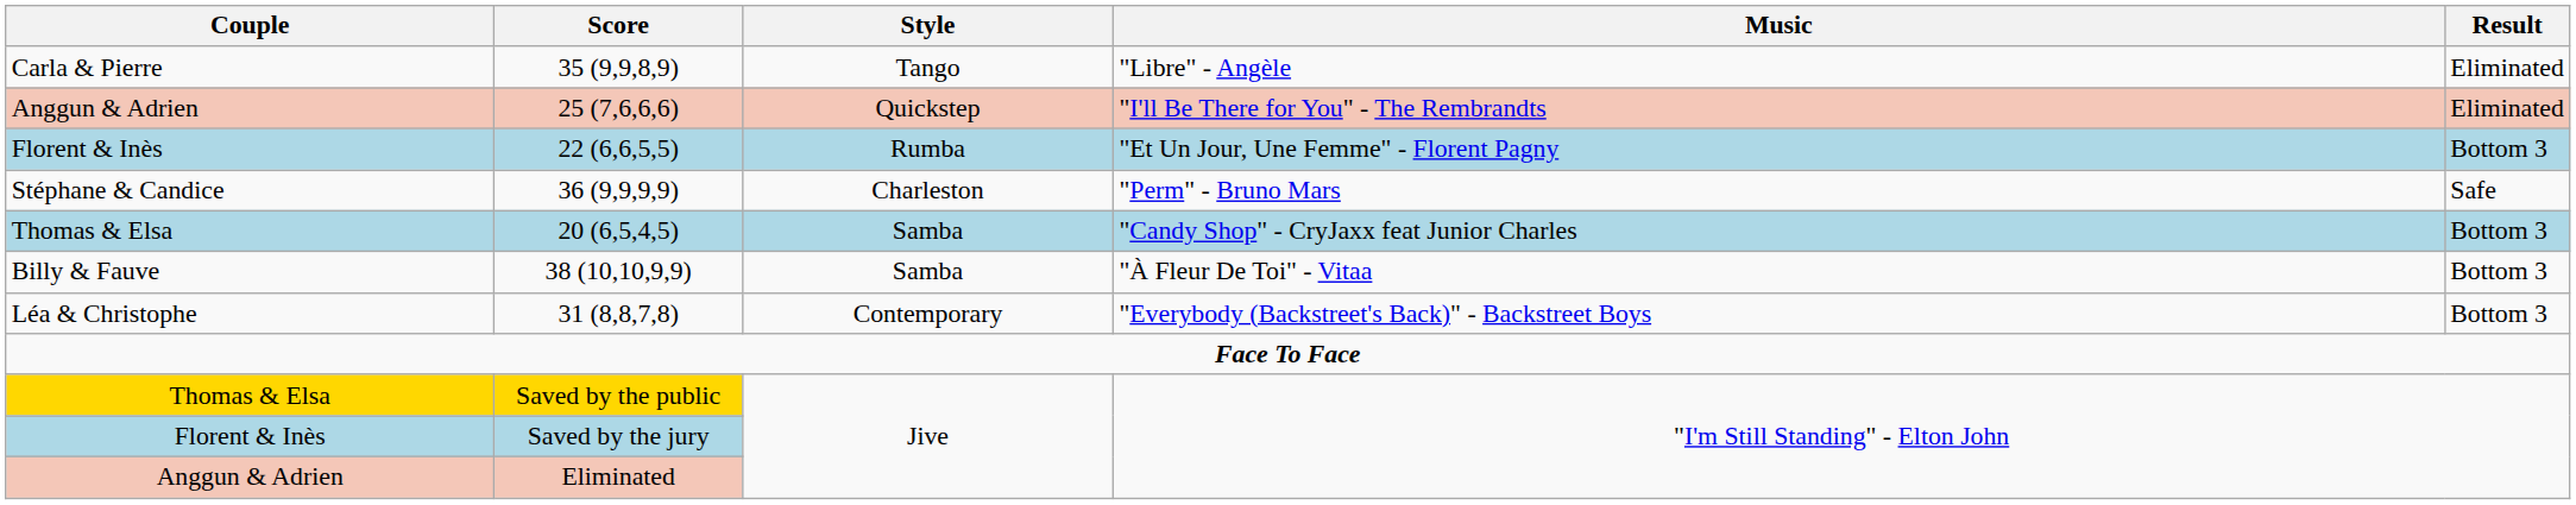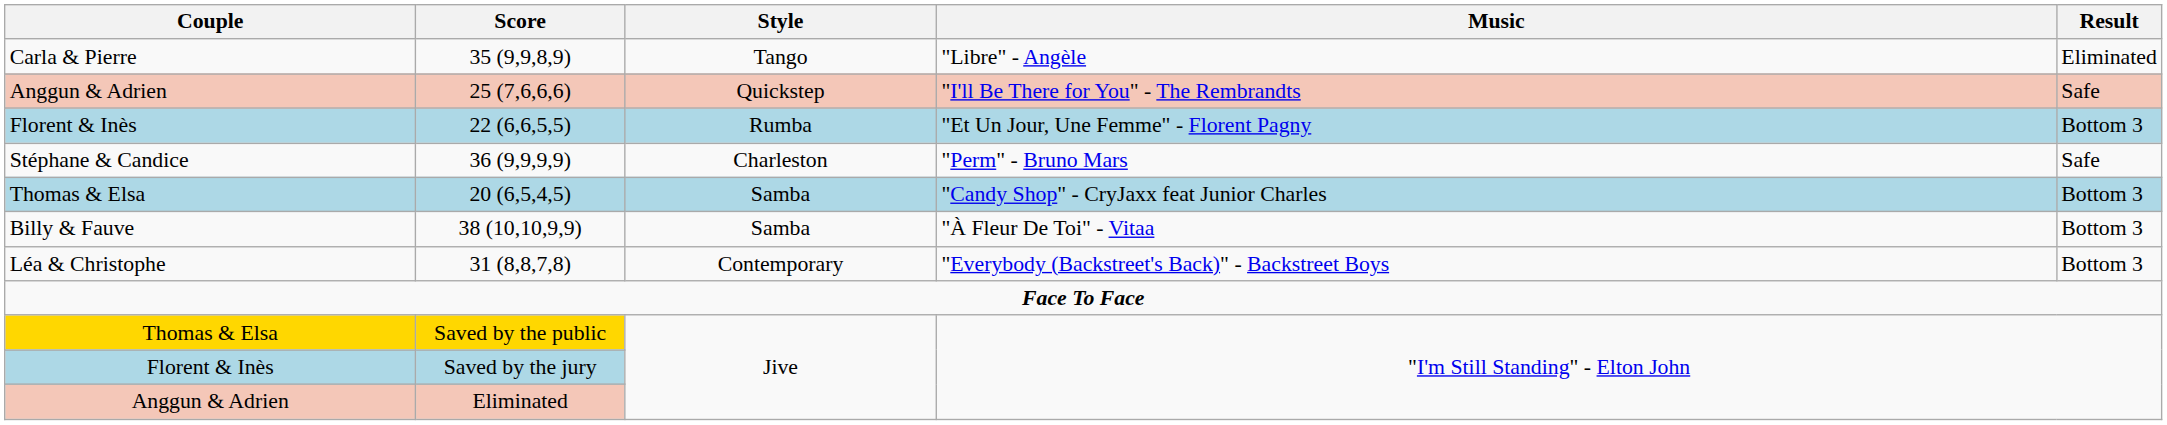25 (7,6,6,6) | Result: Eliminated -> Safe
